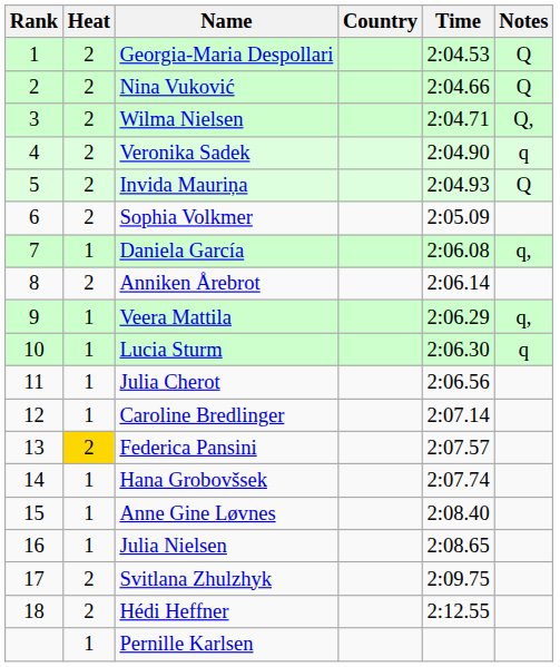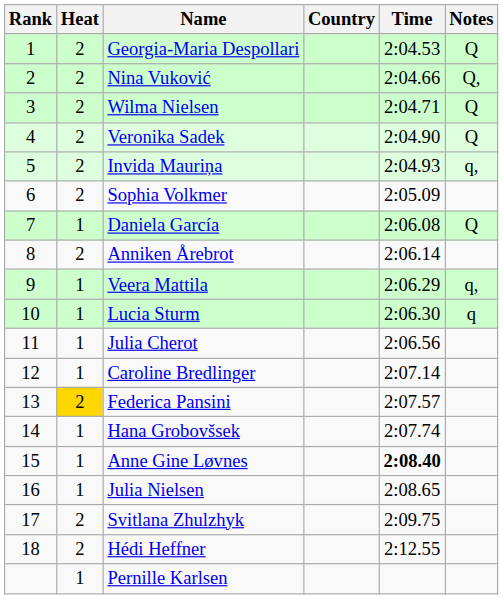Nina Vuković | Notes: Q -> Q,
Wilma Nielsen | Notes: Q, -> Q
Veronika Sadek | Notes: q -> Q
Invida Mauriņa | Notes: Q -> q,
Daniela García | Notes: q, -> Q
Anne Gine Løvnes | Time: normal -> bold
